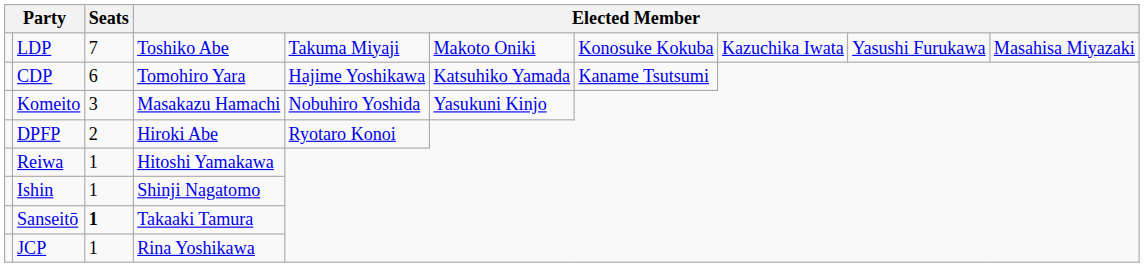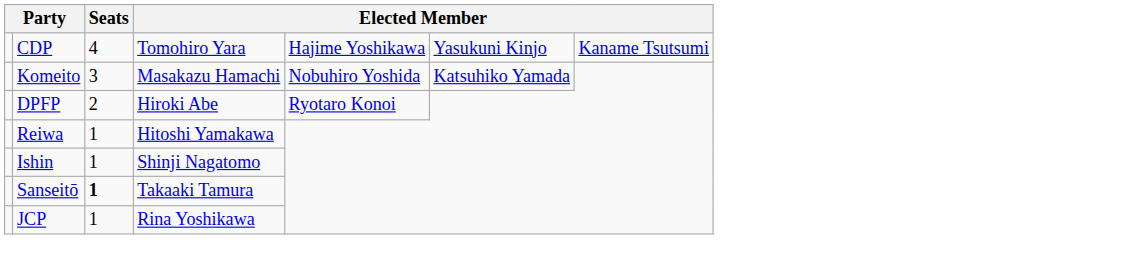- row: LDP | 7 | Toshiko Abe | Takuma Miyaji | Makoto Oniki | Konosuke Kokuba | Kazuchika Iwata | Yasushi Furukawa | Masahisa Miyazaki
CDP | Seats: 6 -> 4
CDP | column 6: Katsuhiko Yamada -> Yasukuni Kinjo
Komeito | column 6: Yasukuni Kinjo -> Katsuhiko Yamada
